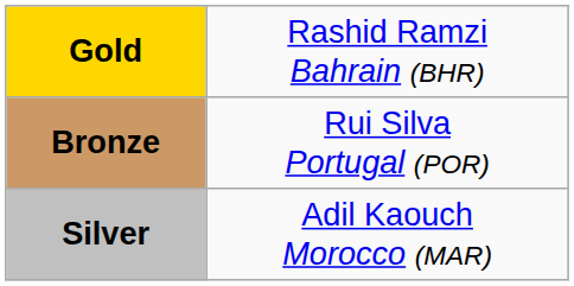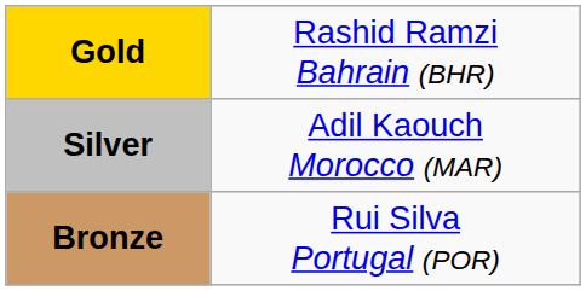rows swapped: Silver <-> Bronze
